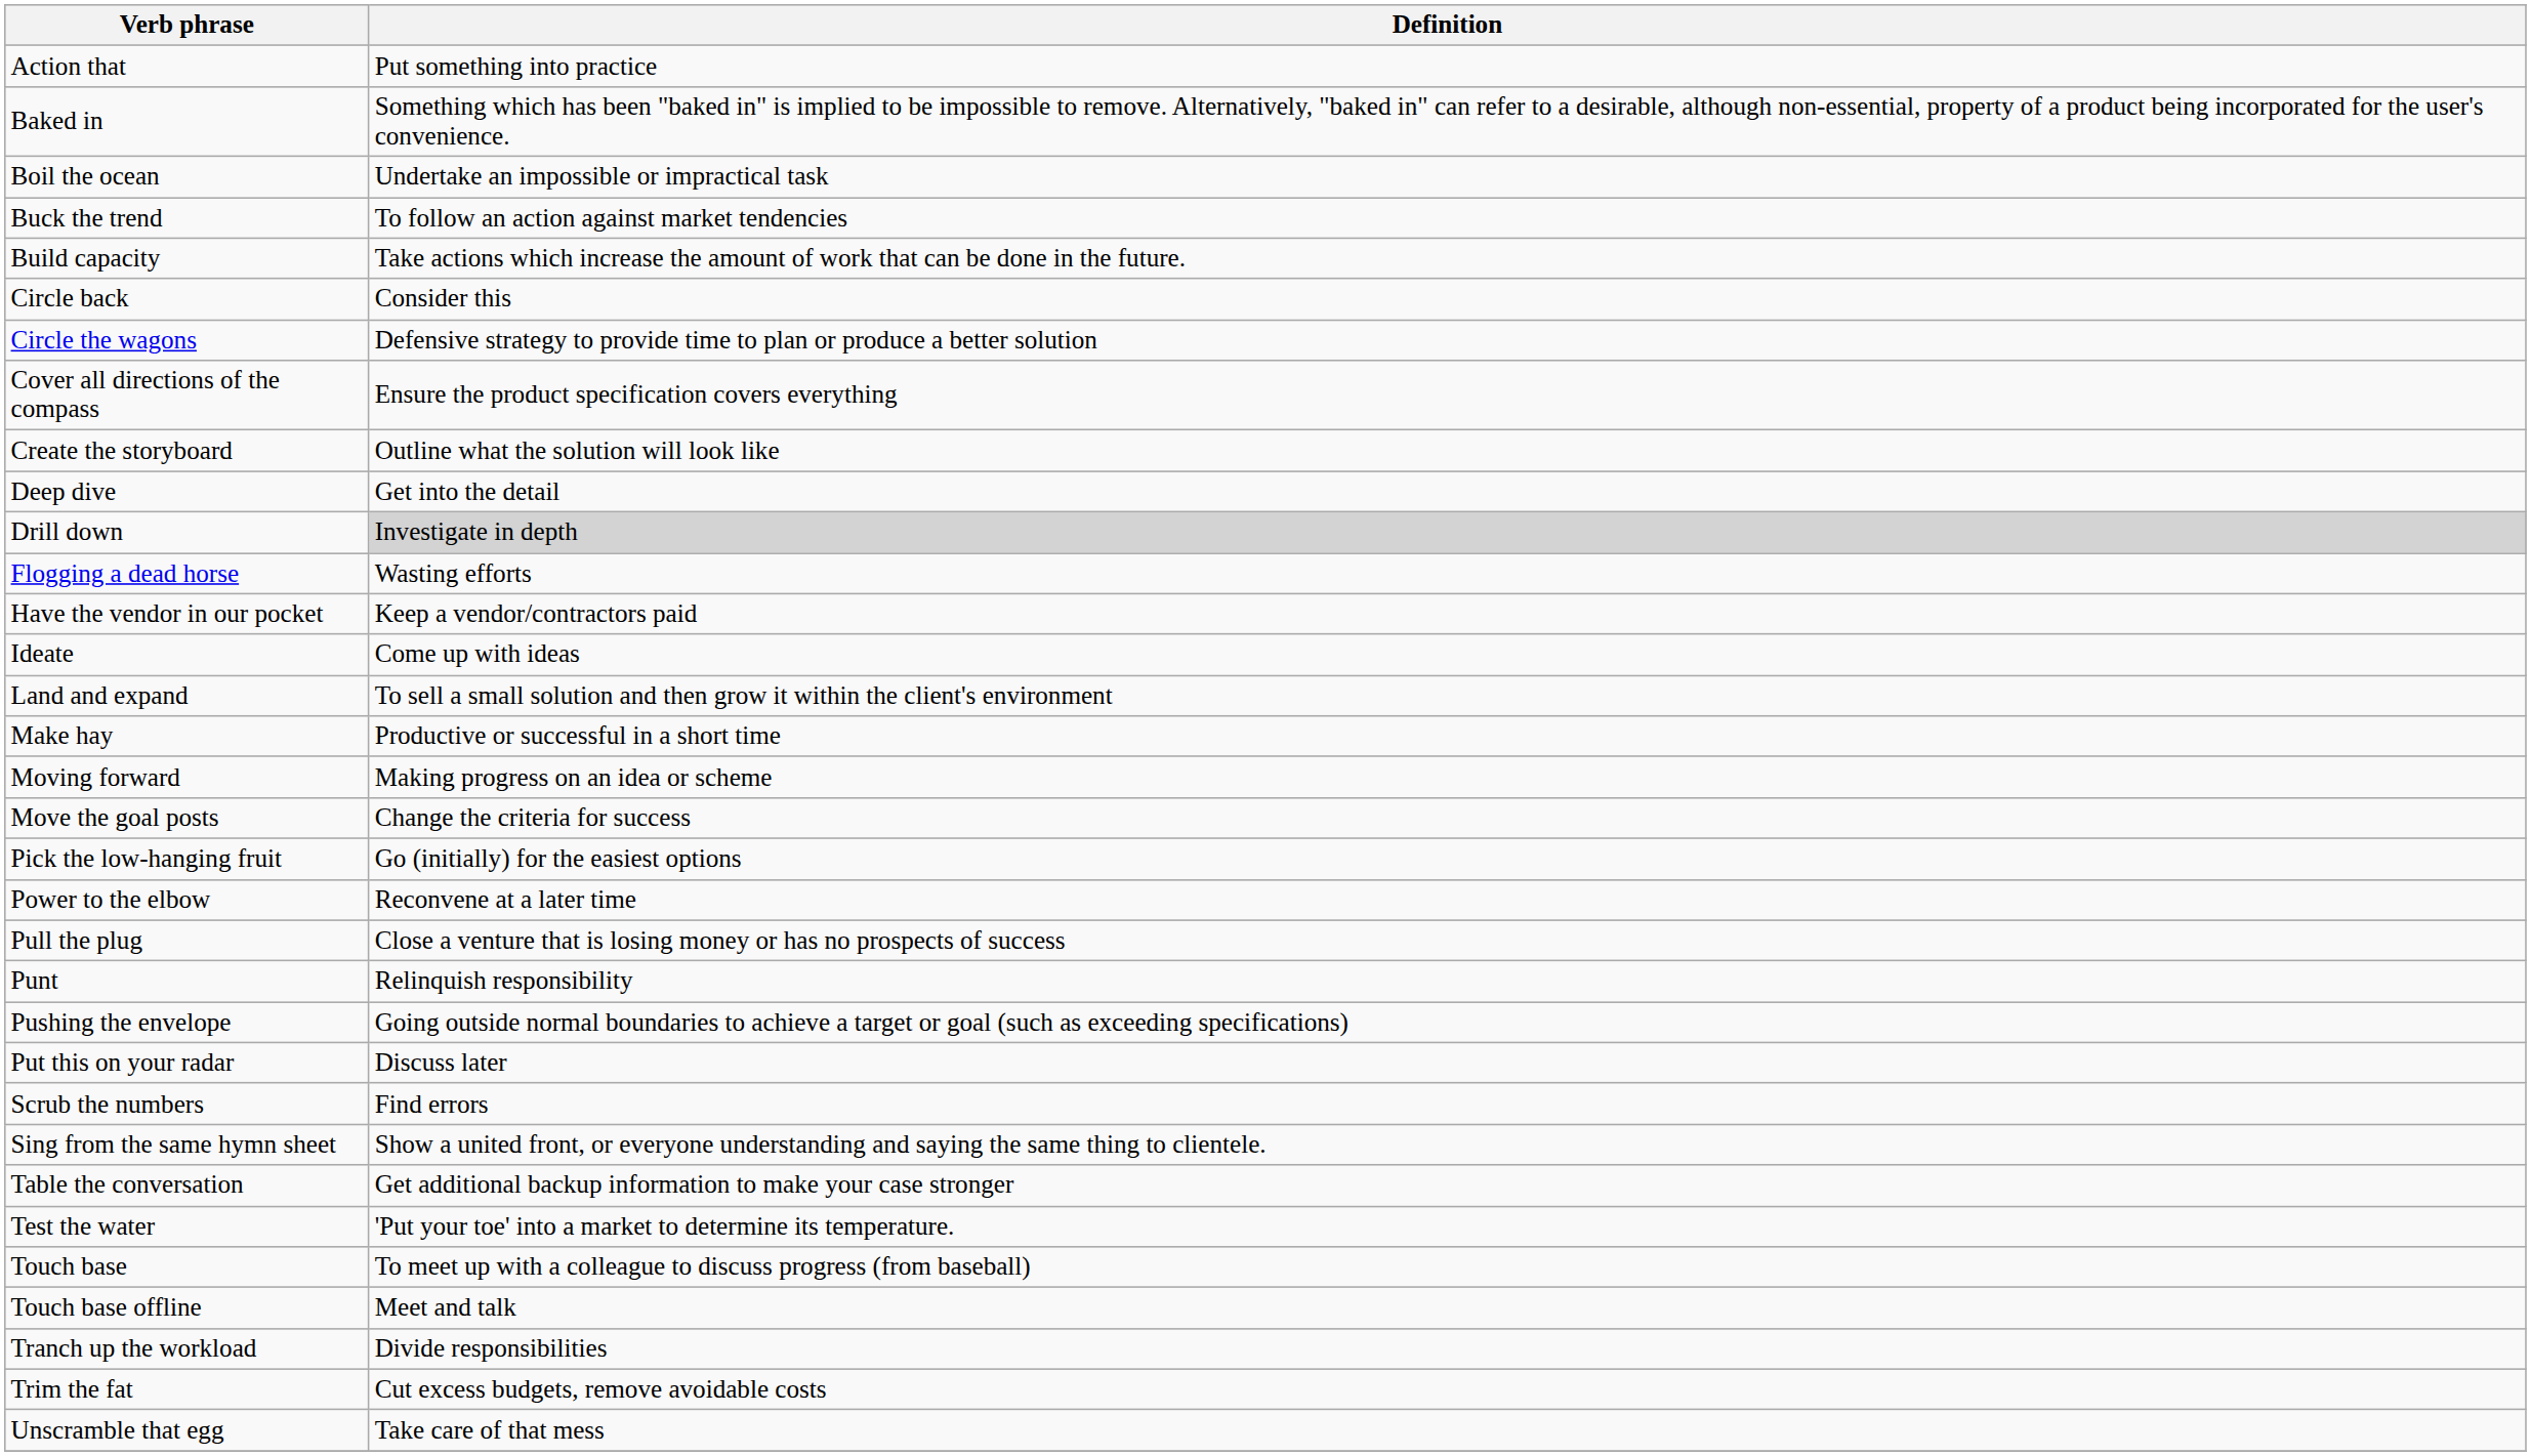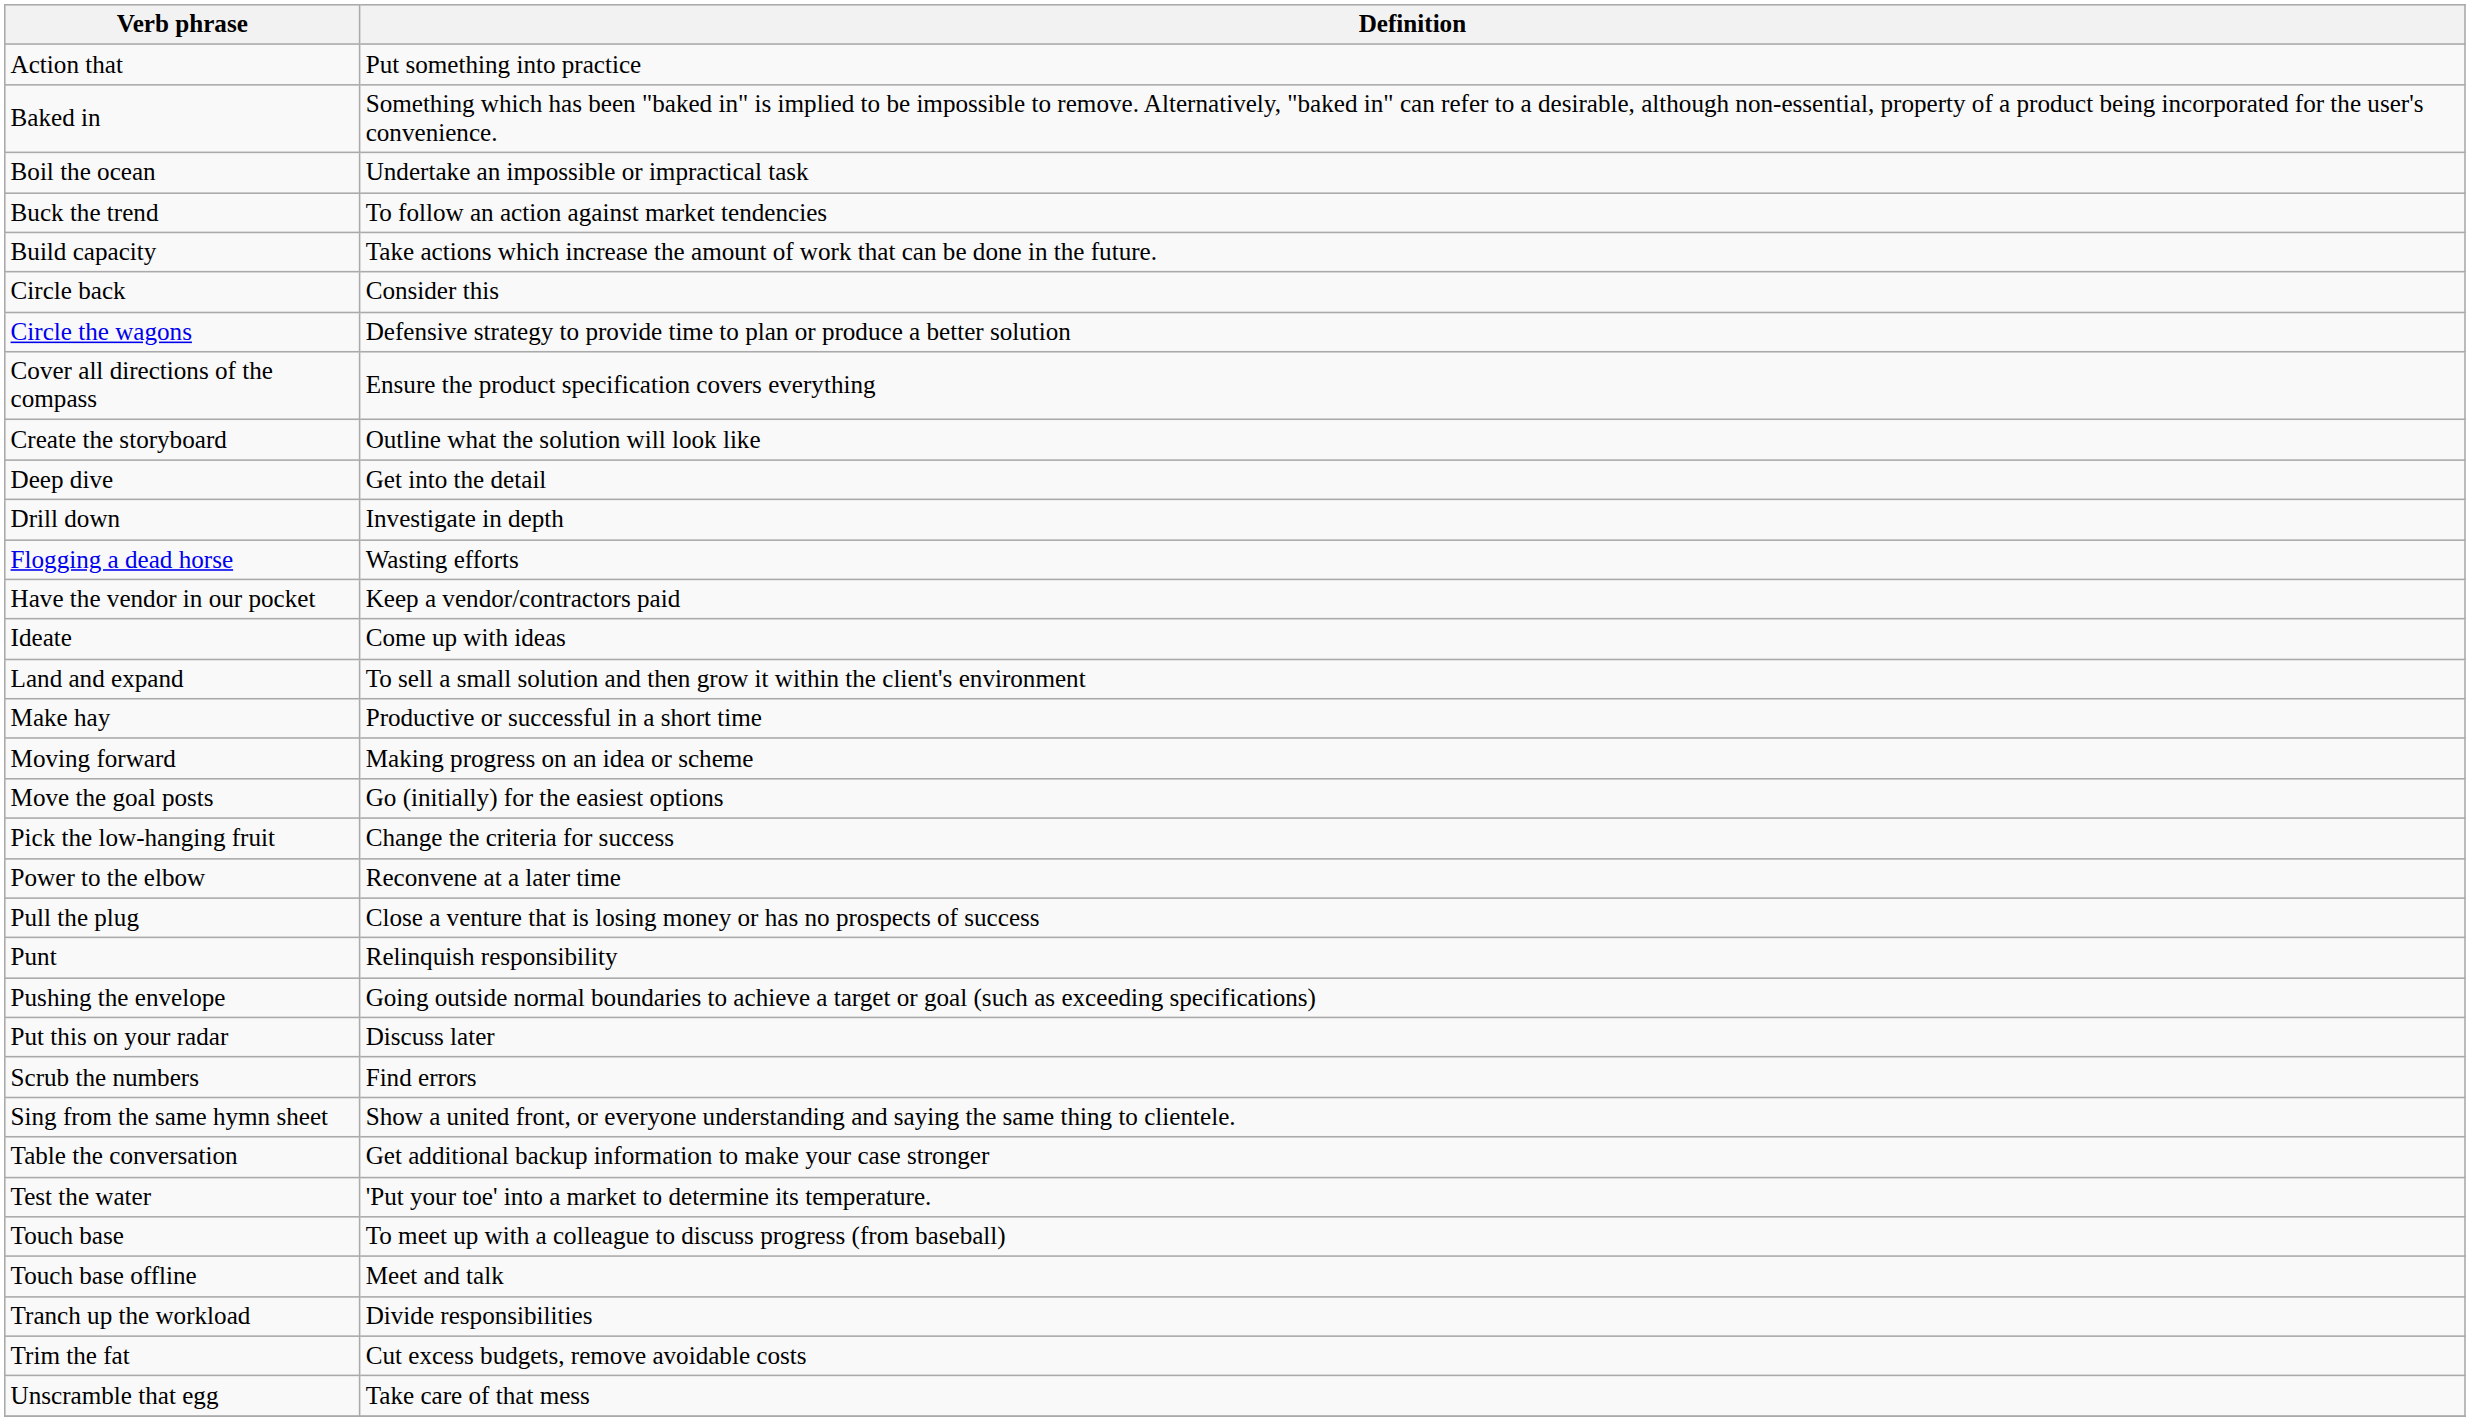Drill down | Definition: lightgrey background -> no background
Move the goal posts | Definition: Change the criteria for success -> Go (initially) for the easiest options
Pick the low-hanging fruit | Definition: Go (initially) for the easiest options -> Change the criteria for success
